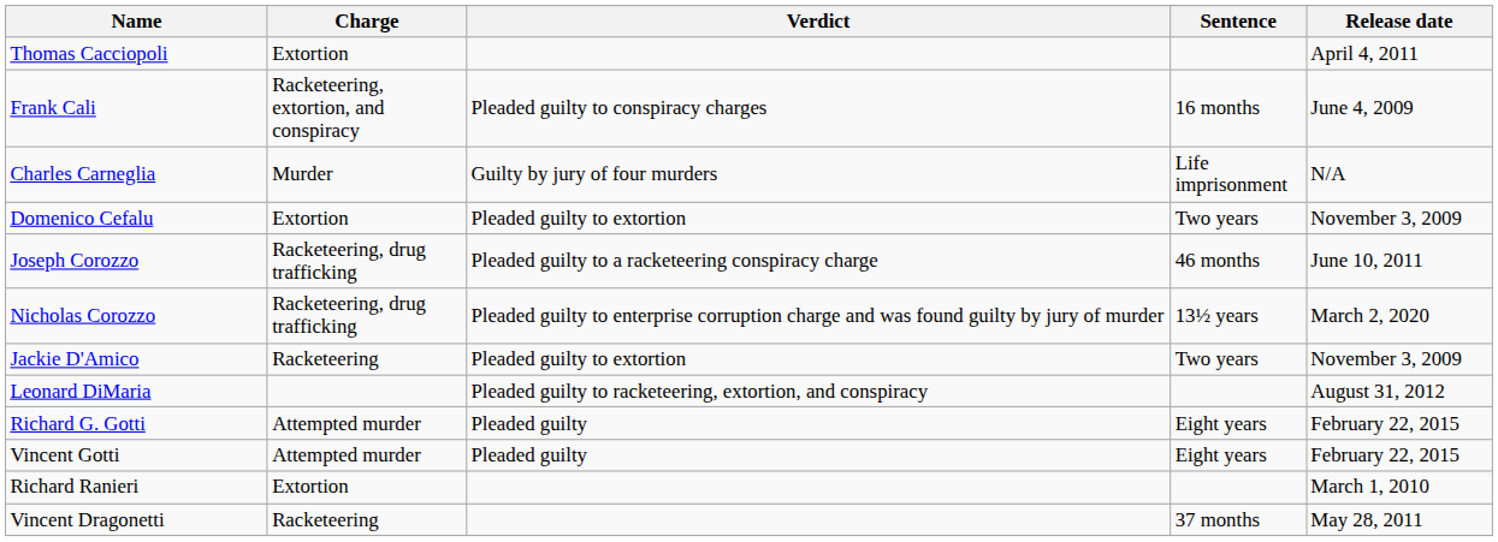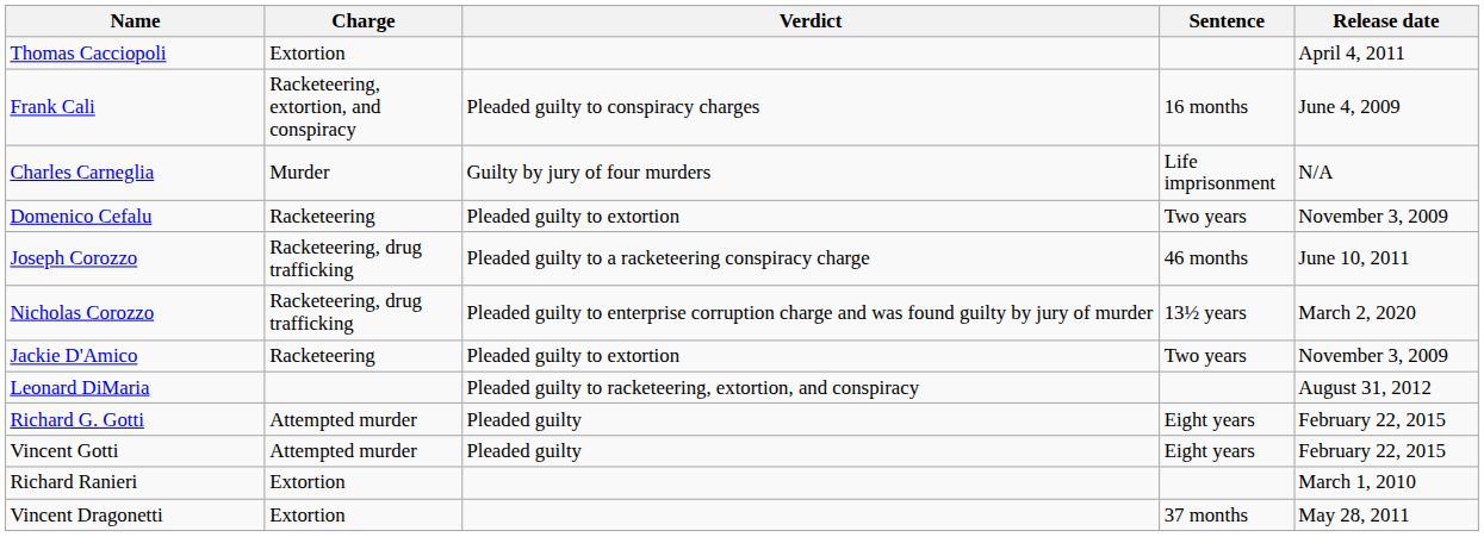Domenico Cefalu | Charge: Extortion -> Racketeering
Vincent Dragonetti | Charge: Racketeering -> Extortion
